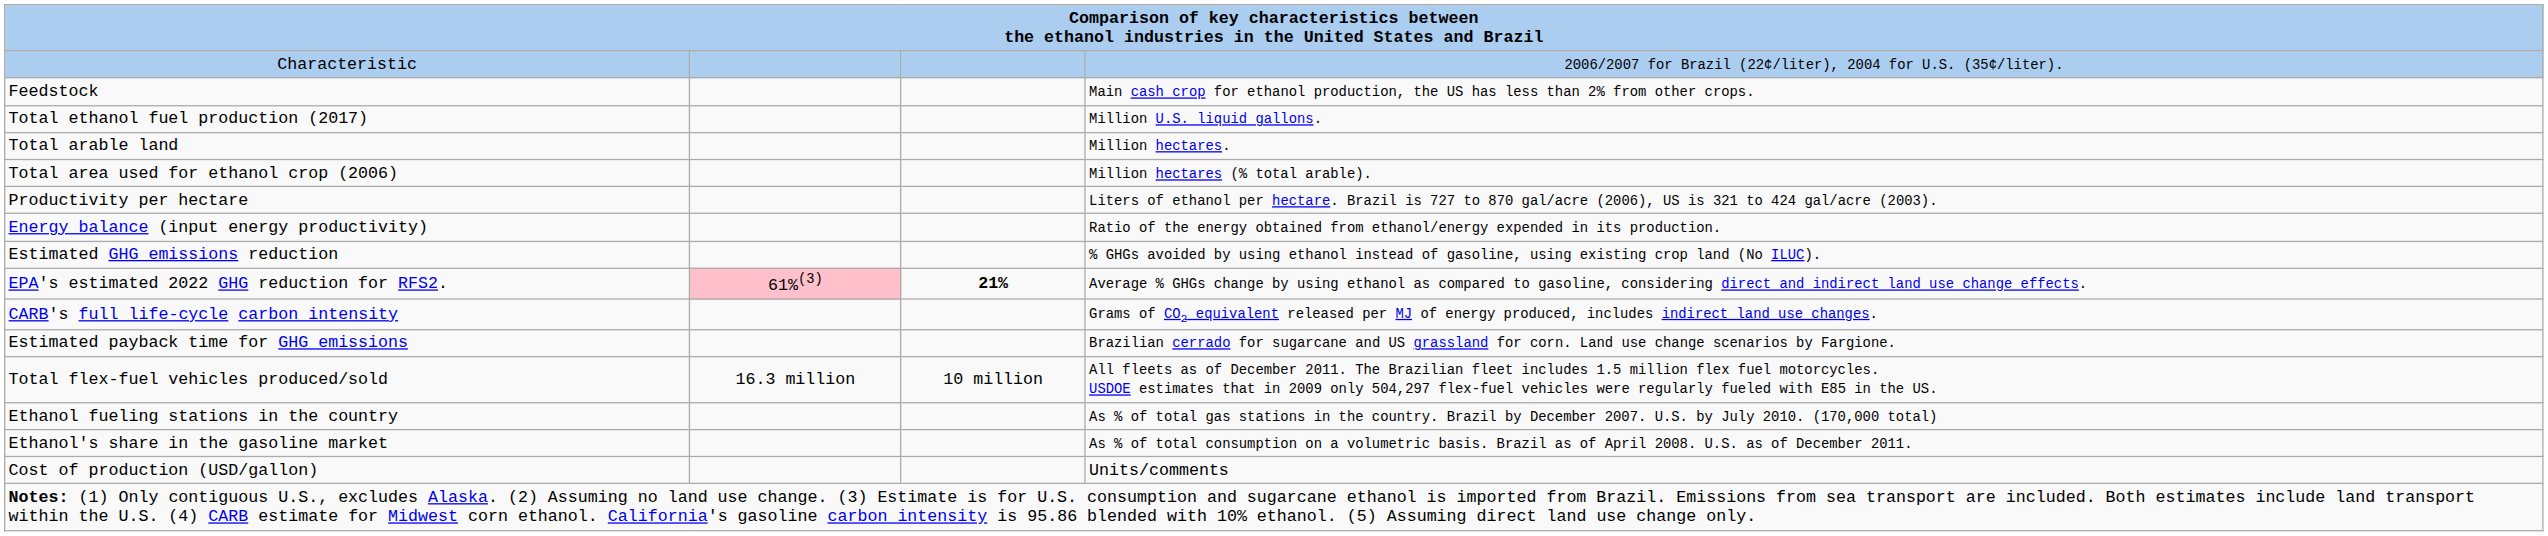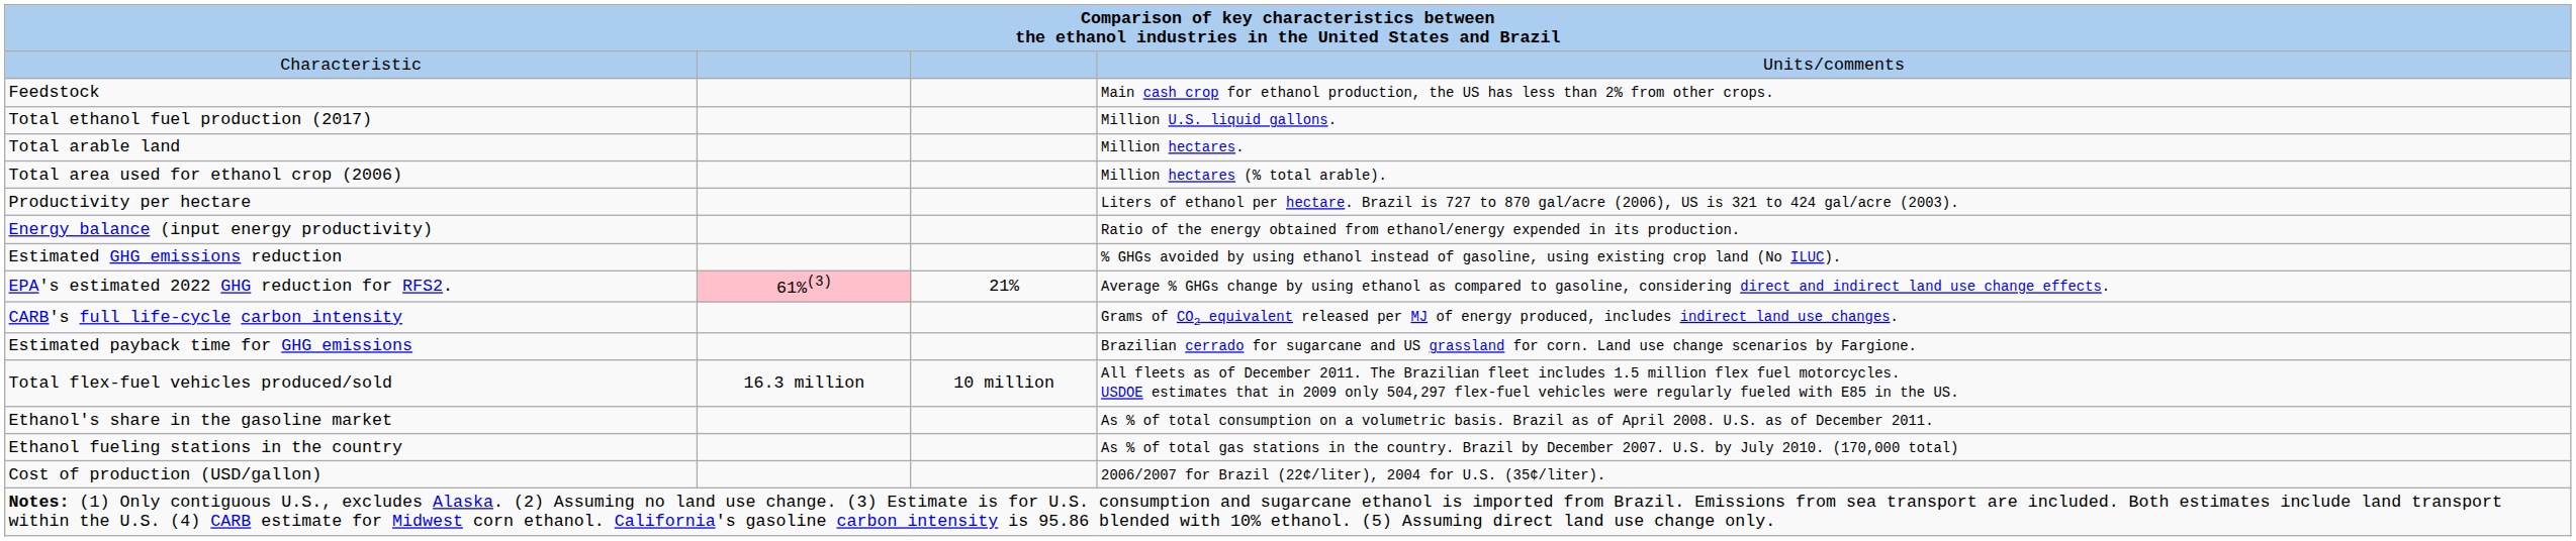Characteristic | column 4: 2006/2007 for Brazil (22¢/liter), 2004 for U.S. (35¢/liter). -> Units/comments
EPA's estimated 2022 GHG reduction for RFS2. | column 3: bold -> normal
rows swapped: Ethanol fueling stations in the country <-> Ethanol's share in the gasoline market
Cost of production (USD/gallon) | column 4: Units/comments -> 2006/2007 for Brazil (22¢/liter), 2004 for U.S. (35¢/liter).
